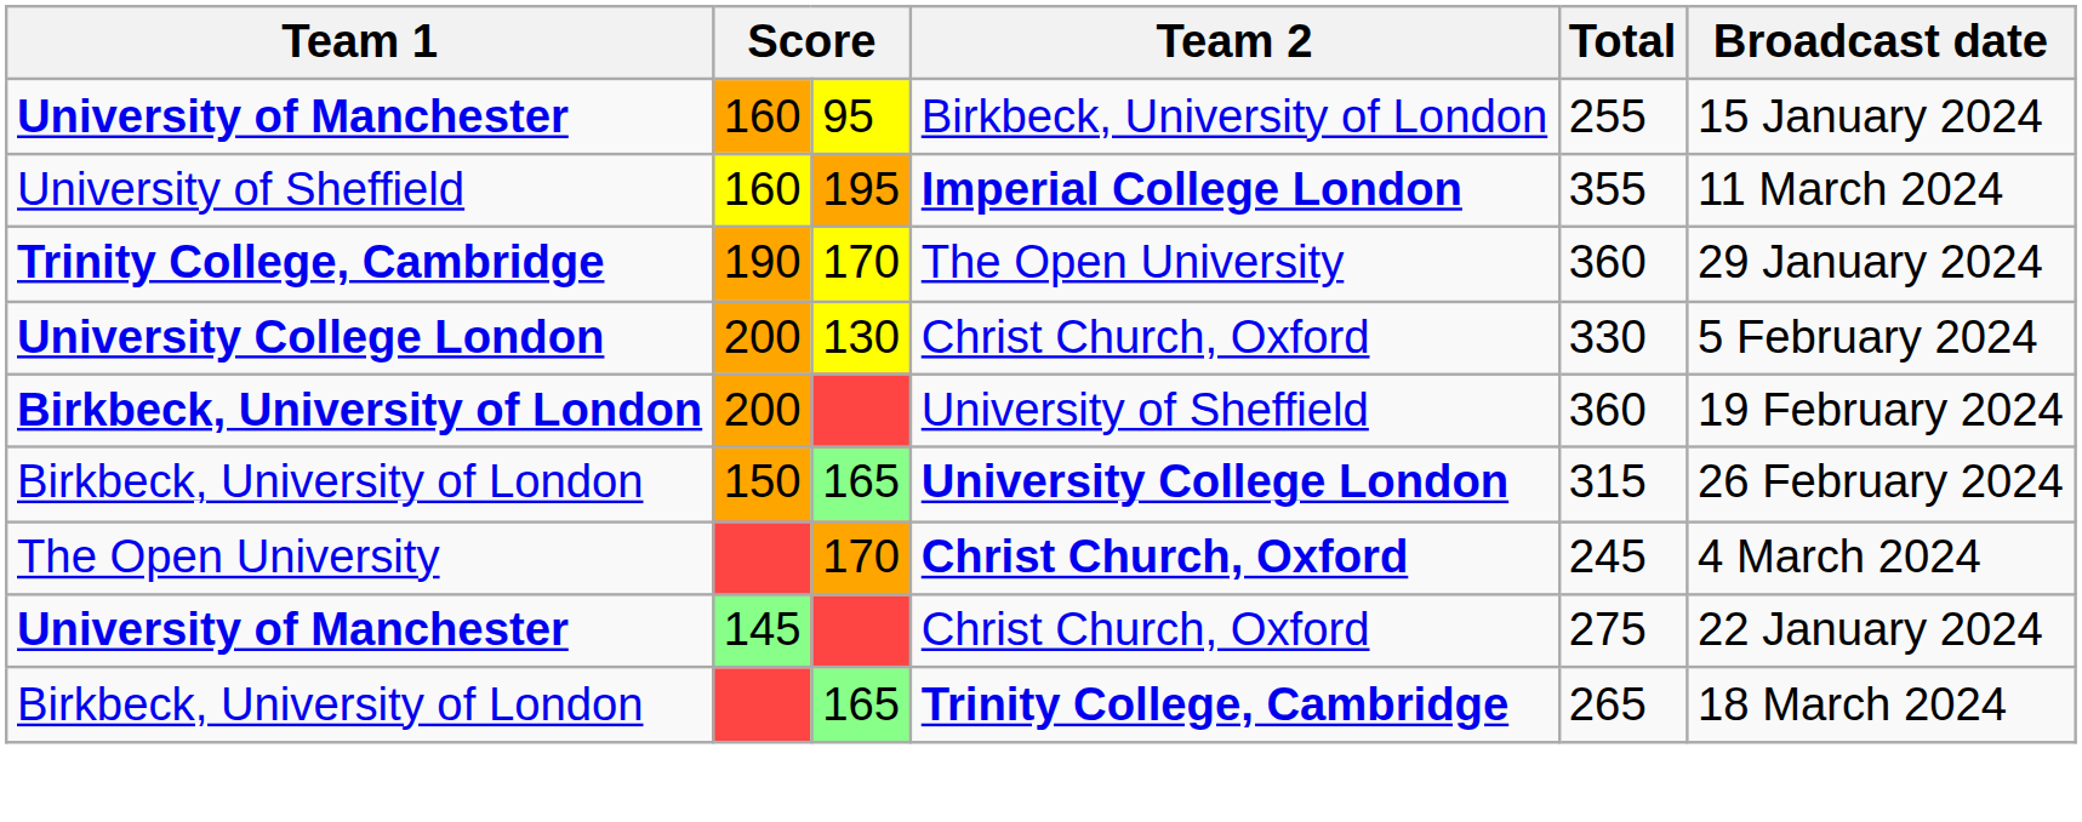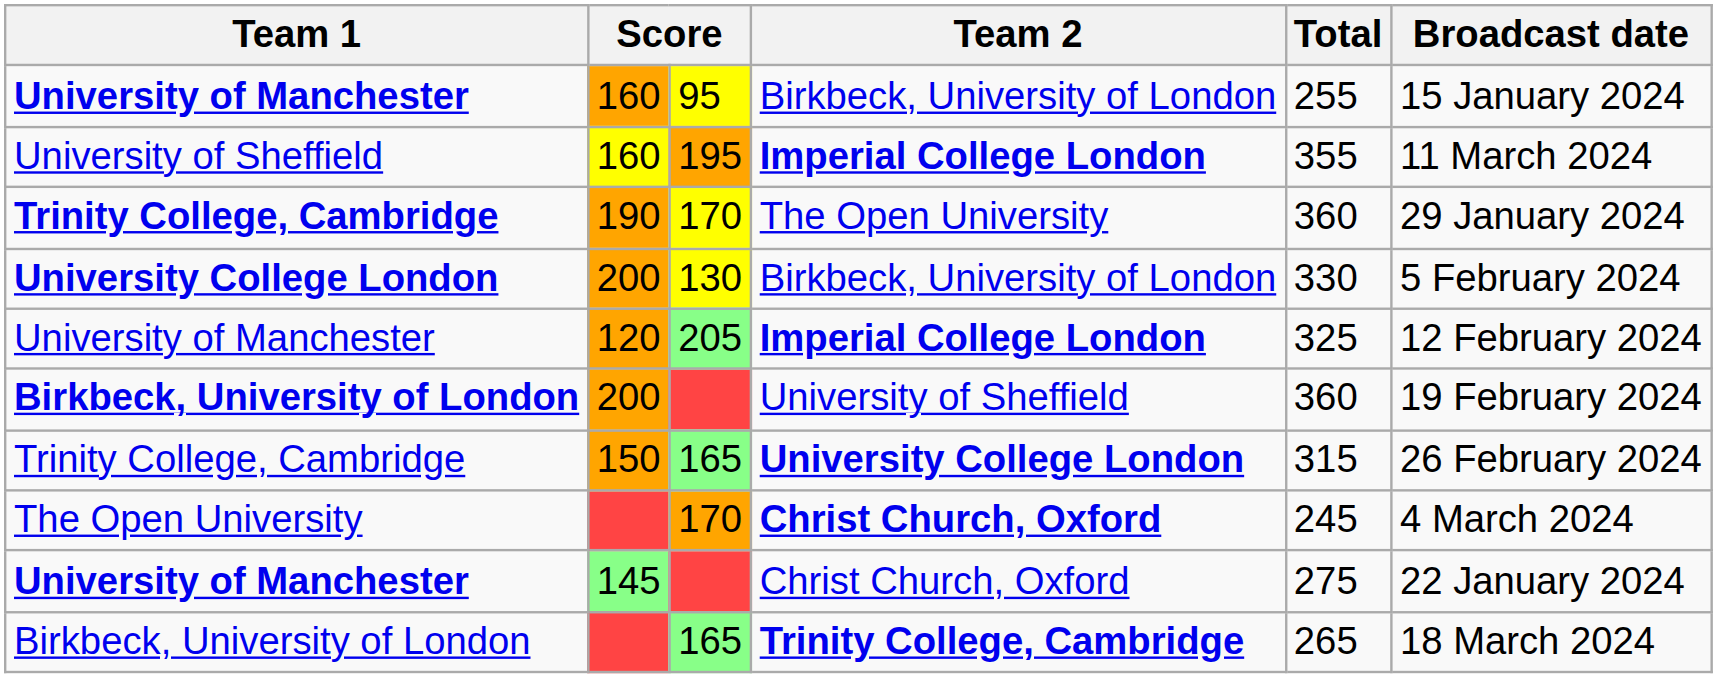200 / 130 | Team 2: Christ Church, Oxford -> Birkbeck, University of London
+ row: University of Manchester | 120 | 205 | Imperial College London | 325 | 12 February 2024
150 | Team 1: Birkbeck, University of London -> Trinity College, Cambridge
